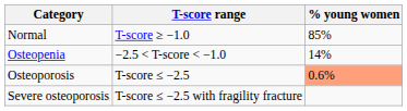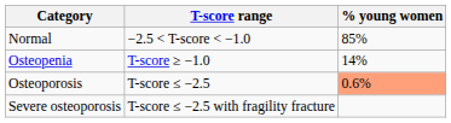Normal | T-score range: T-score ≥ −1.0 -> −2.5 < T-score < −1.0
Osteopenia | T-score range: −2.5 < T-score < −1.0 -> T-score ≥ −1.0
